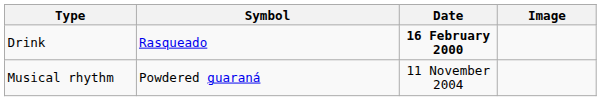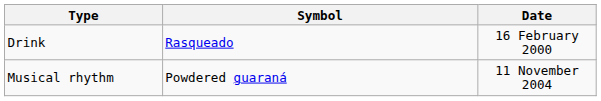- column: Image
Drink | Date: bold -> normal
